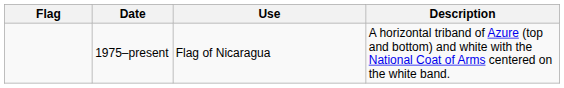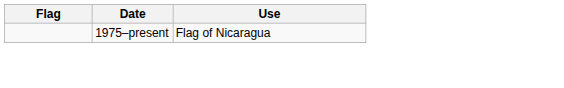- column: Description | A horizontal triband of Azure (top and bottom) and white with the National Coat of Arms centered on the white band.
